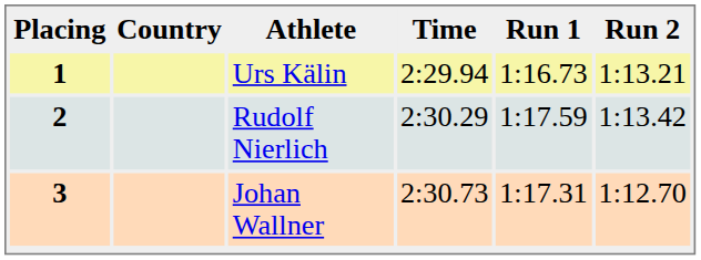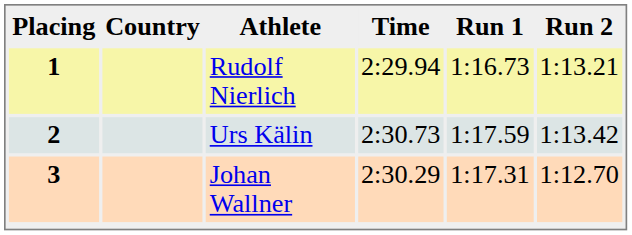1 | Athlete: Urs Kälin -> Rudolf Nierlich
2 | Athlete: Rudolf Nierlich -> Urs Kälin
2 | Time: 2:30.29 -> 2:30.73
3 | Time: 2:30.73 -> 2:30.29
